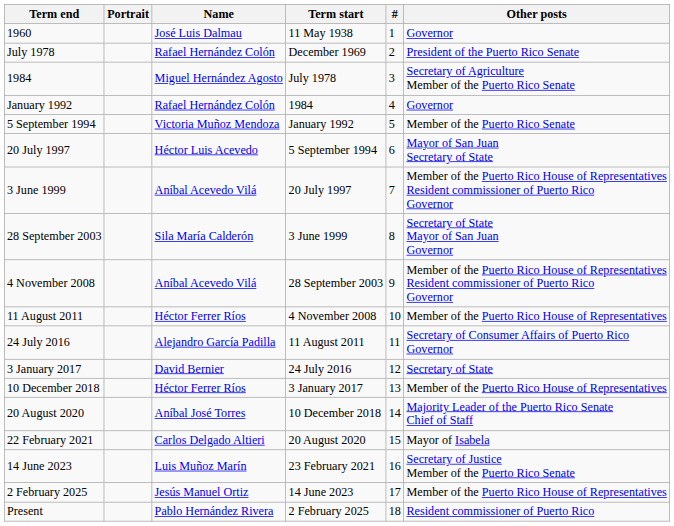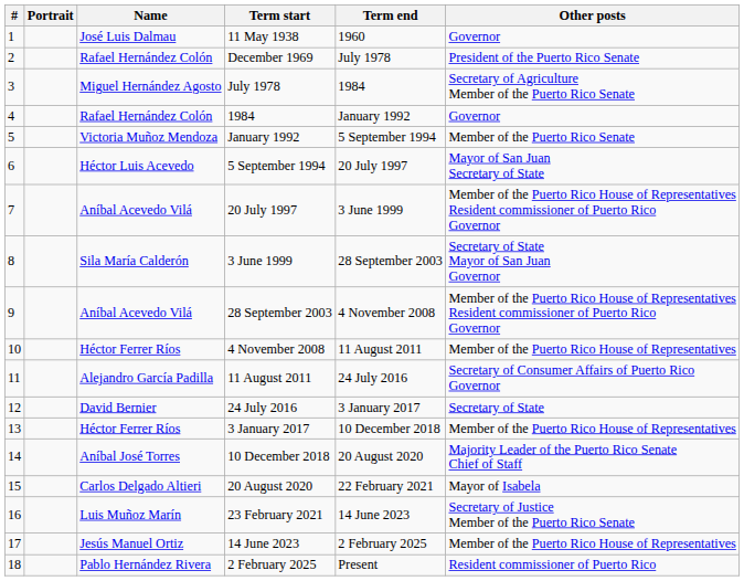columns swapped: # <-> Term end
